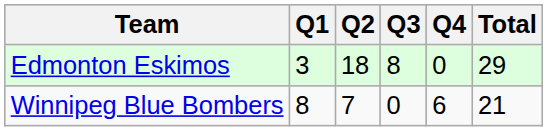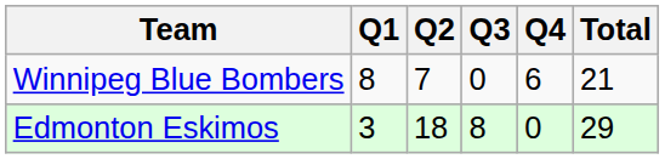rows swapped: Edmonton Eskimos <-> Winnipeg Blue Bombers
